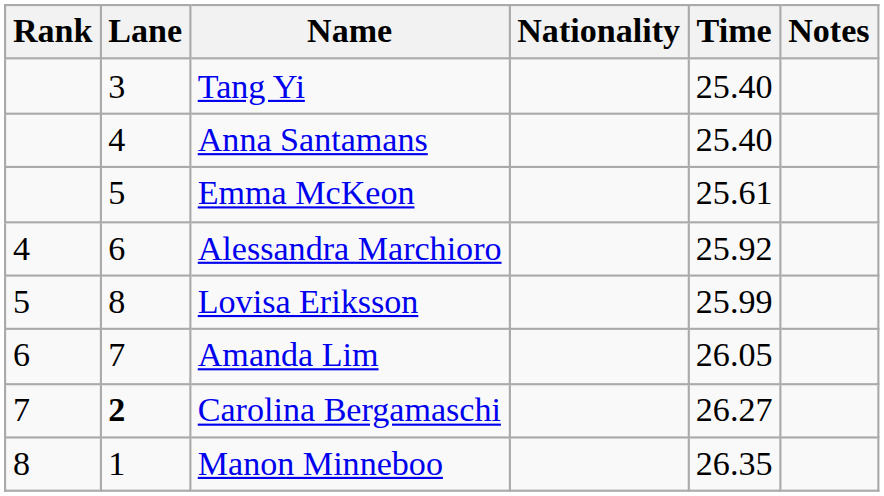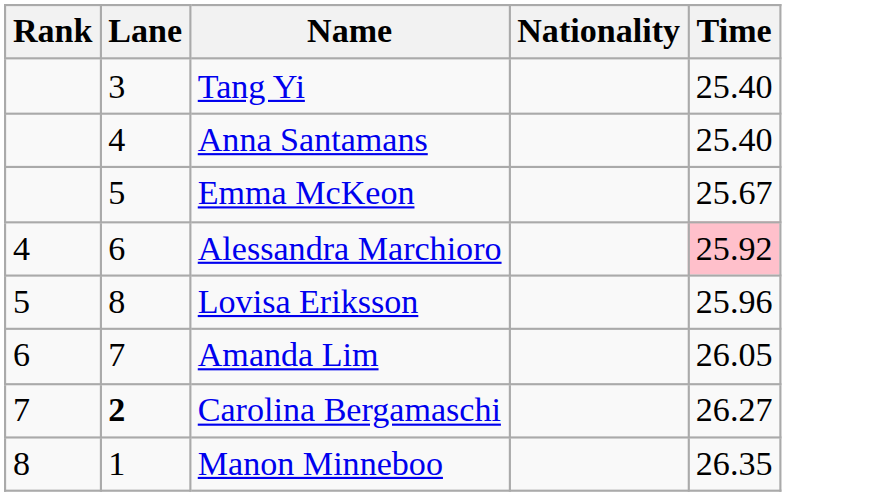- column: Notes
Emma McKeon | Time: 25.61 -> 25.67
Alessandra Marchioro | Time: no background -> pink background
Lovisa Eriksson | Time: 25.99 -> 25.96
